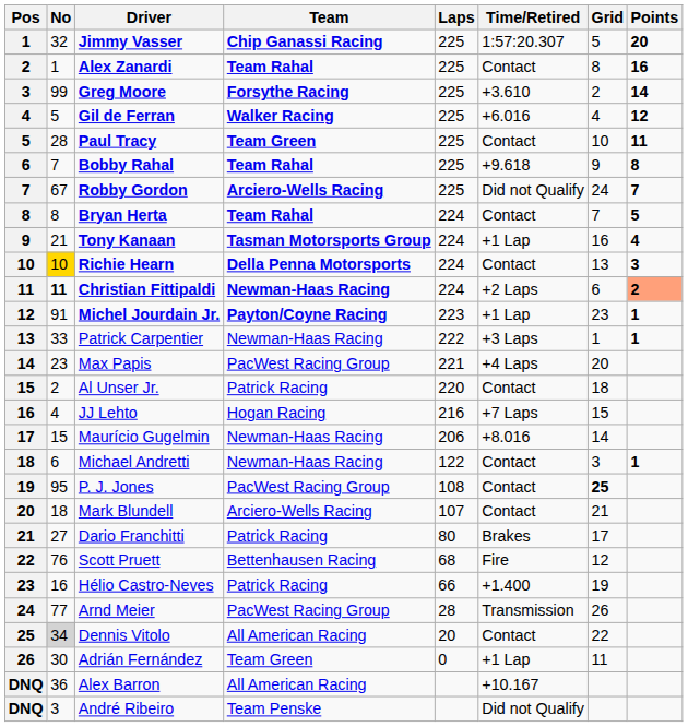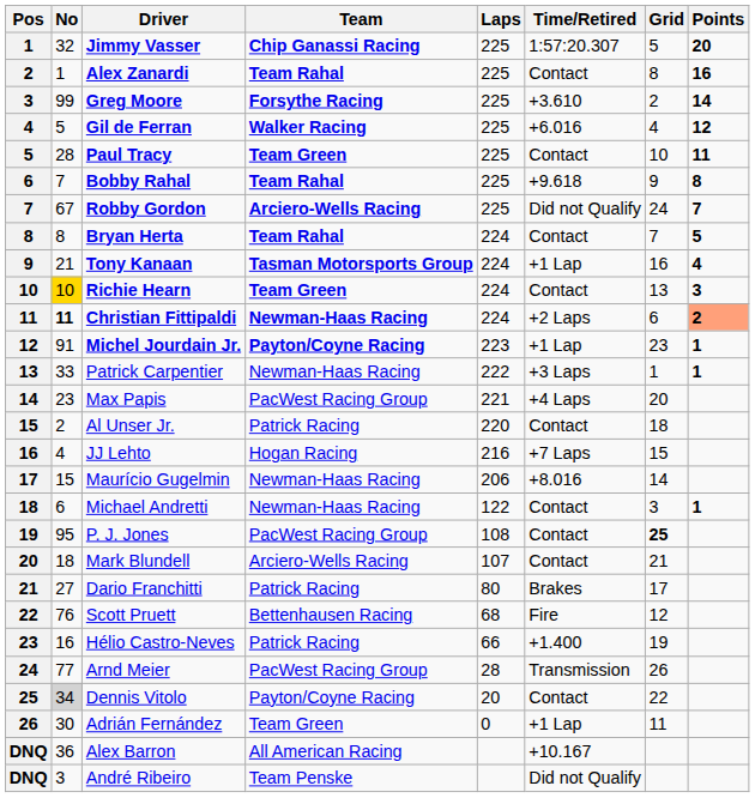Richie Hearn | Team: Della Penna Motorsports -> Team Green
Dennis Vitolo | Team: All American Racing -> Payton/Coyne Racing
